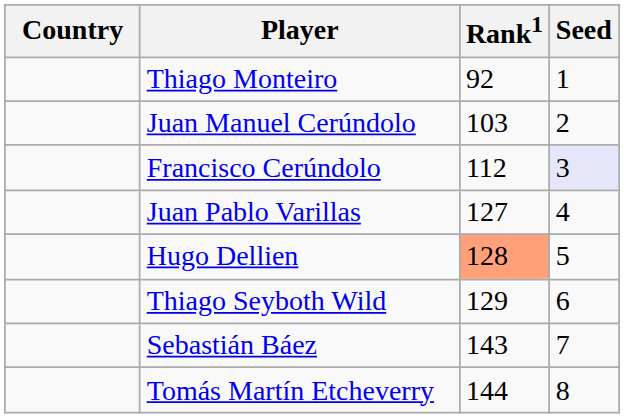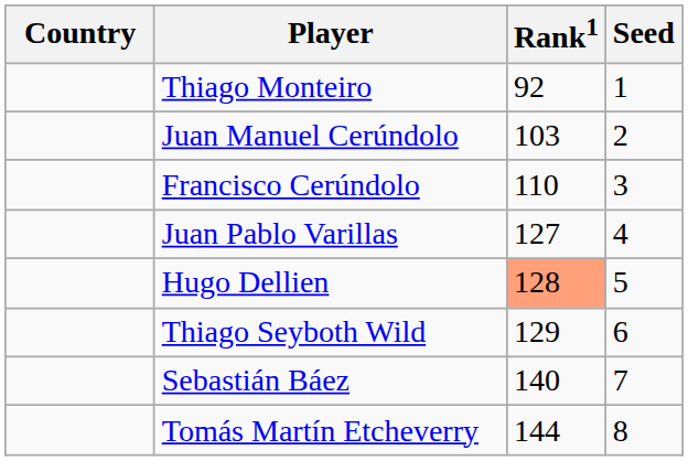Francisco Cerúndolo | Rank1: 112 -> 110
Francisco Cerúndolo | Seed: lavender background -> no background
Sebastián Báez | Rank1: 143 -> 140
